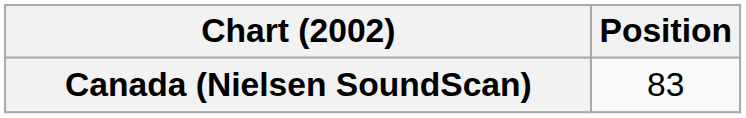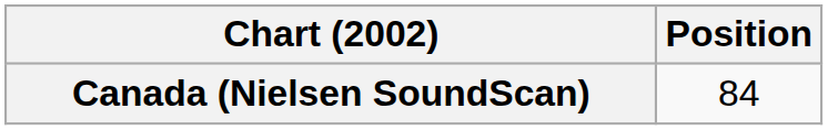Canada (Nielsen SoundScan) | Position: 83 -> 84
